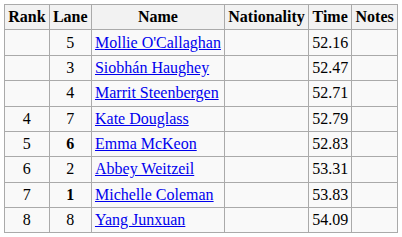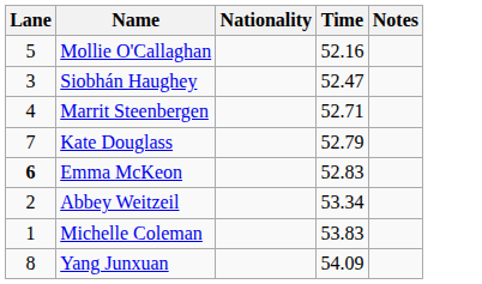- column: Rank | 4 | 5 | 6 | 7 | 8
Abbey Weitzeil | Time: 53.31 -> 53.34
Michelle Coleman | Lane: bold -> normal
